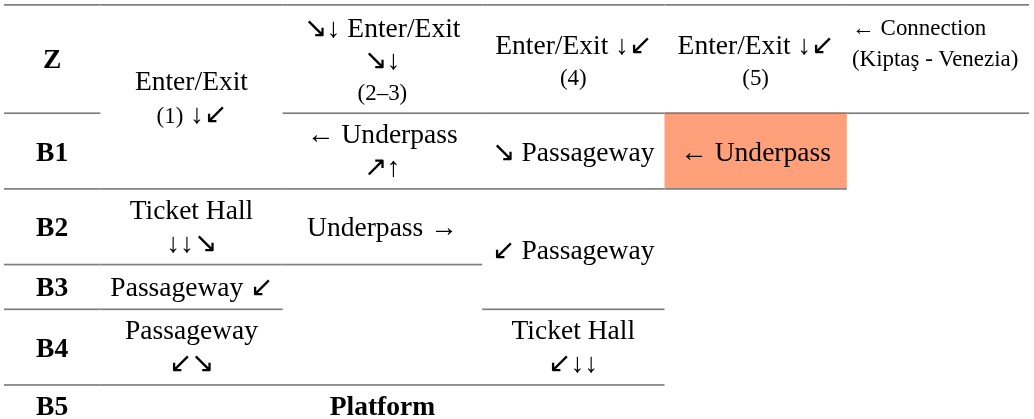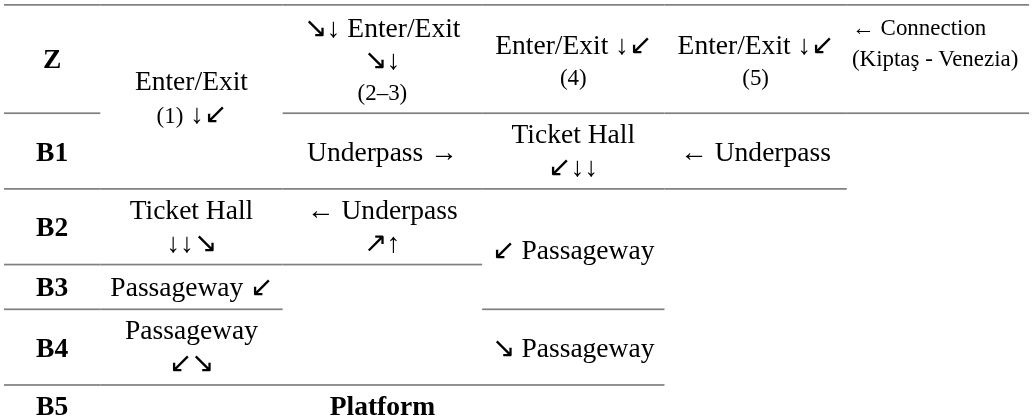B1 / Enter/Exit (1) ↓↙ | column 3: ← Underpass ↗↑ -> Underpass →
B1 / Enter/Exit (1) ↓↙ | column 4: ↘ Passageway -> Ticket Hall ↙↓↓
B1 / Enter/Exit (1) ↓↙ | column 5: lightsalmon background -> no background
Ticket Hall ↓↓↘ | column 3: Underpass → -> ← Underpass ↗↑
Passageway ↙↘ | column 4: Ticket Hall ↙↓↓ -> ↘ Passageway
